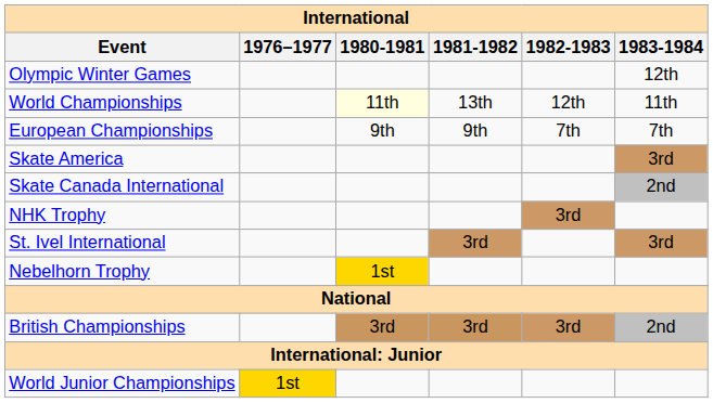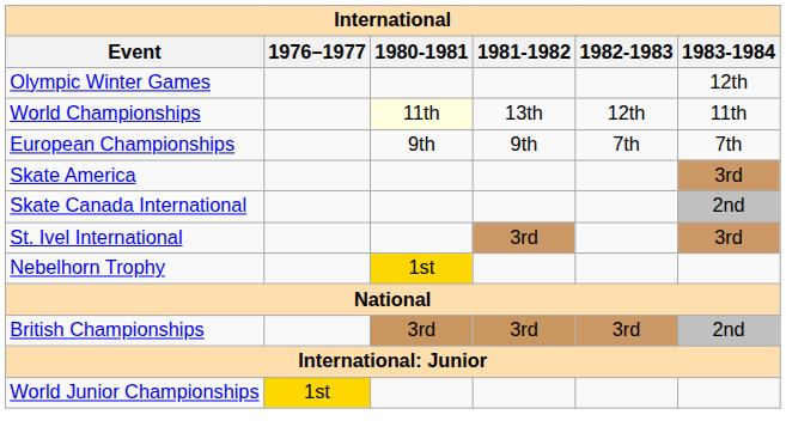- row: NHK Trophy | 3rd
